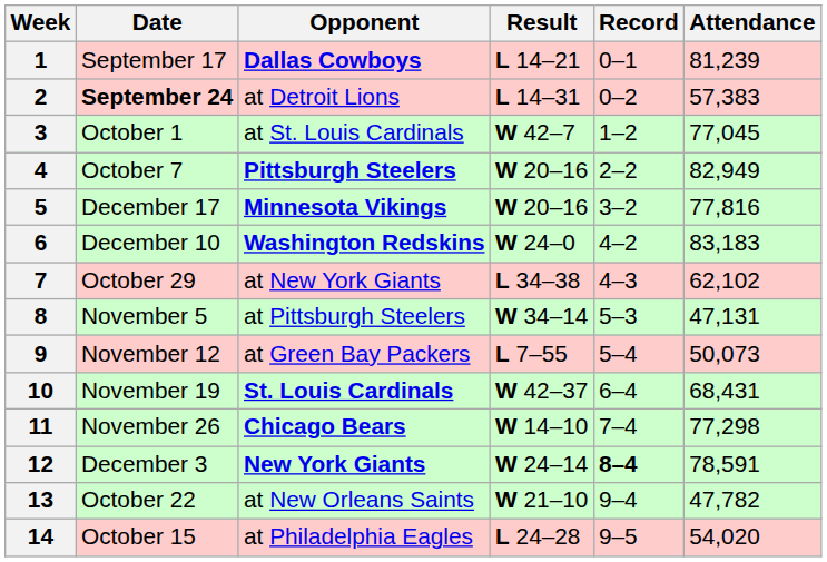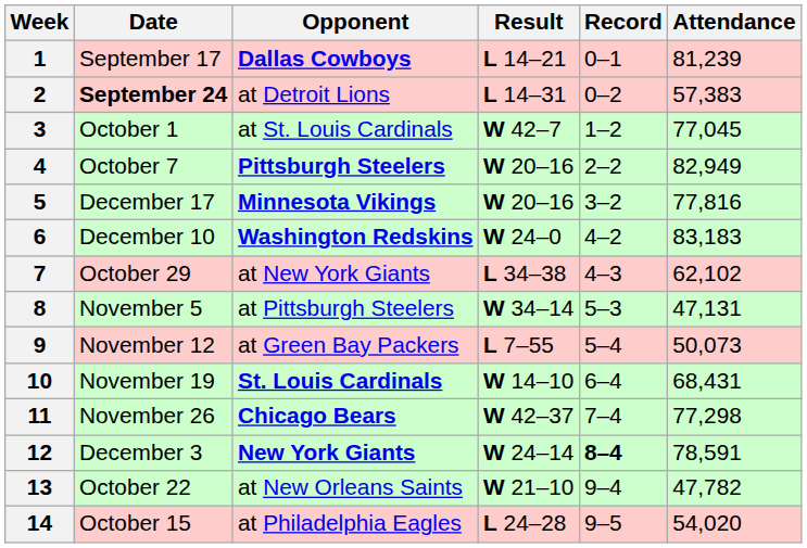10 | Result: W 42–37 -> W 14–10
11 | Result: W 14–10 -> W 42–37
